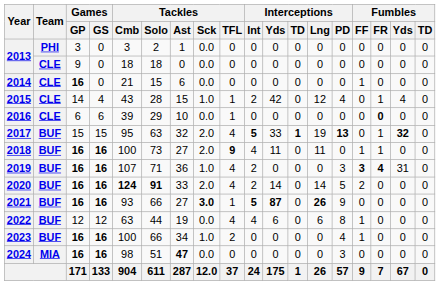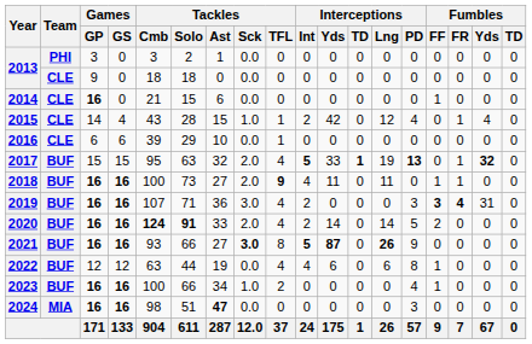2016 | Fumbles / FR: bold -> normal
2019 | Tackles / Sck: 1.0 -> 3.0
2021 | Tackles / TFL: 1 -> 8
